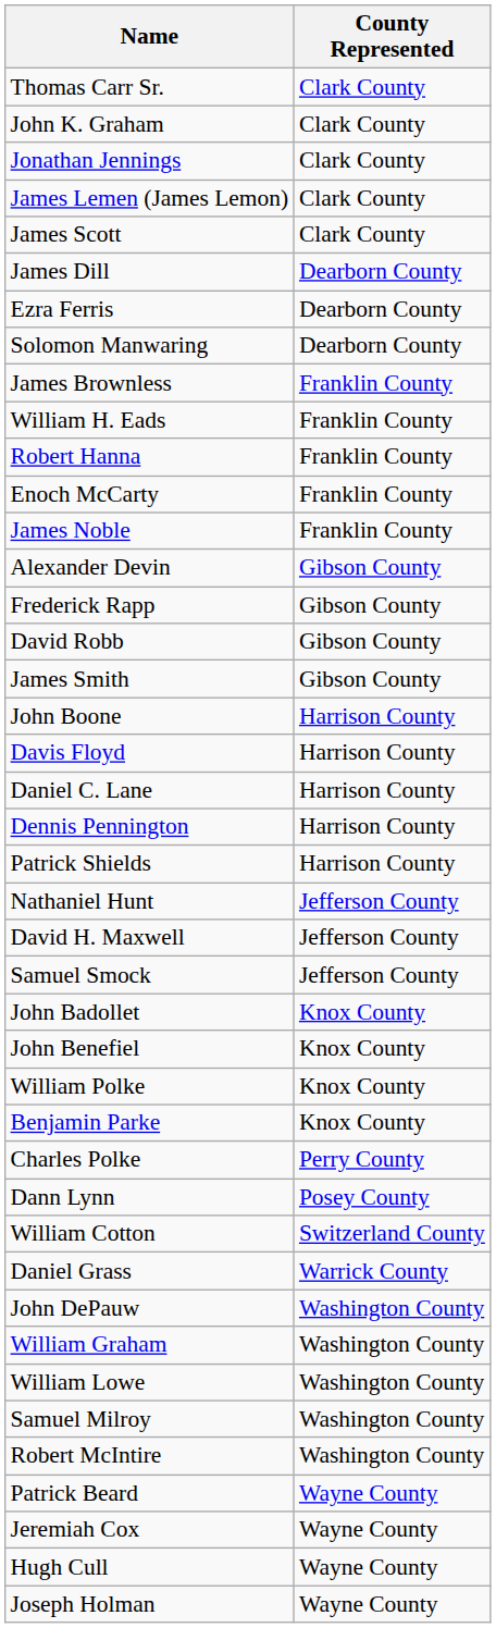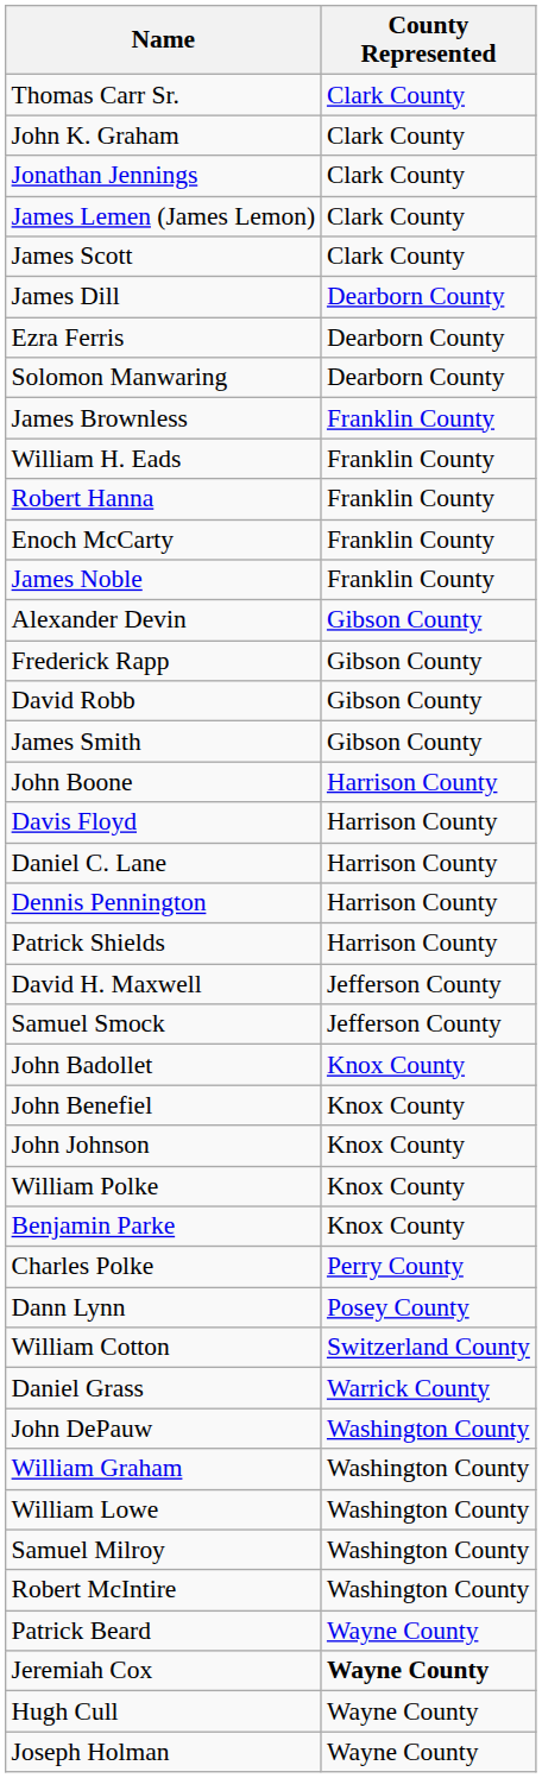- row: Nathaniel Hunt | Jefferson County
+ row: John Johnson | Knox County
Jeremiah Cox | County Represented: normal -> bold
